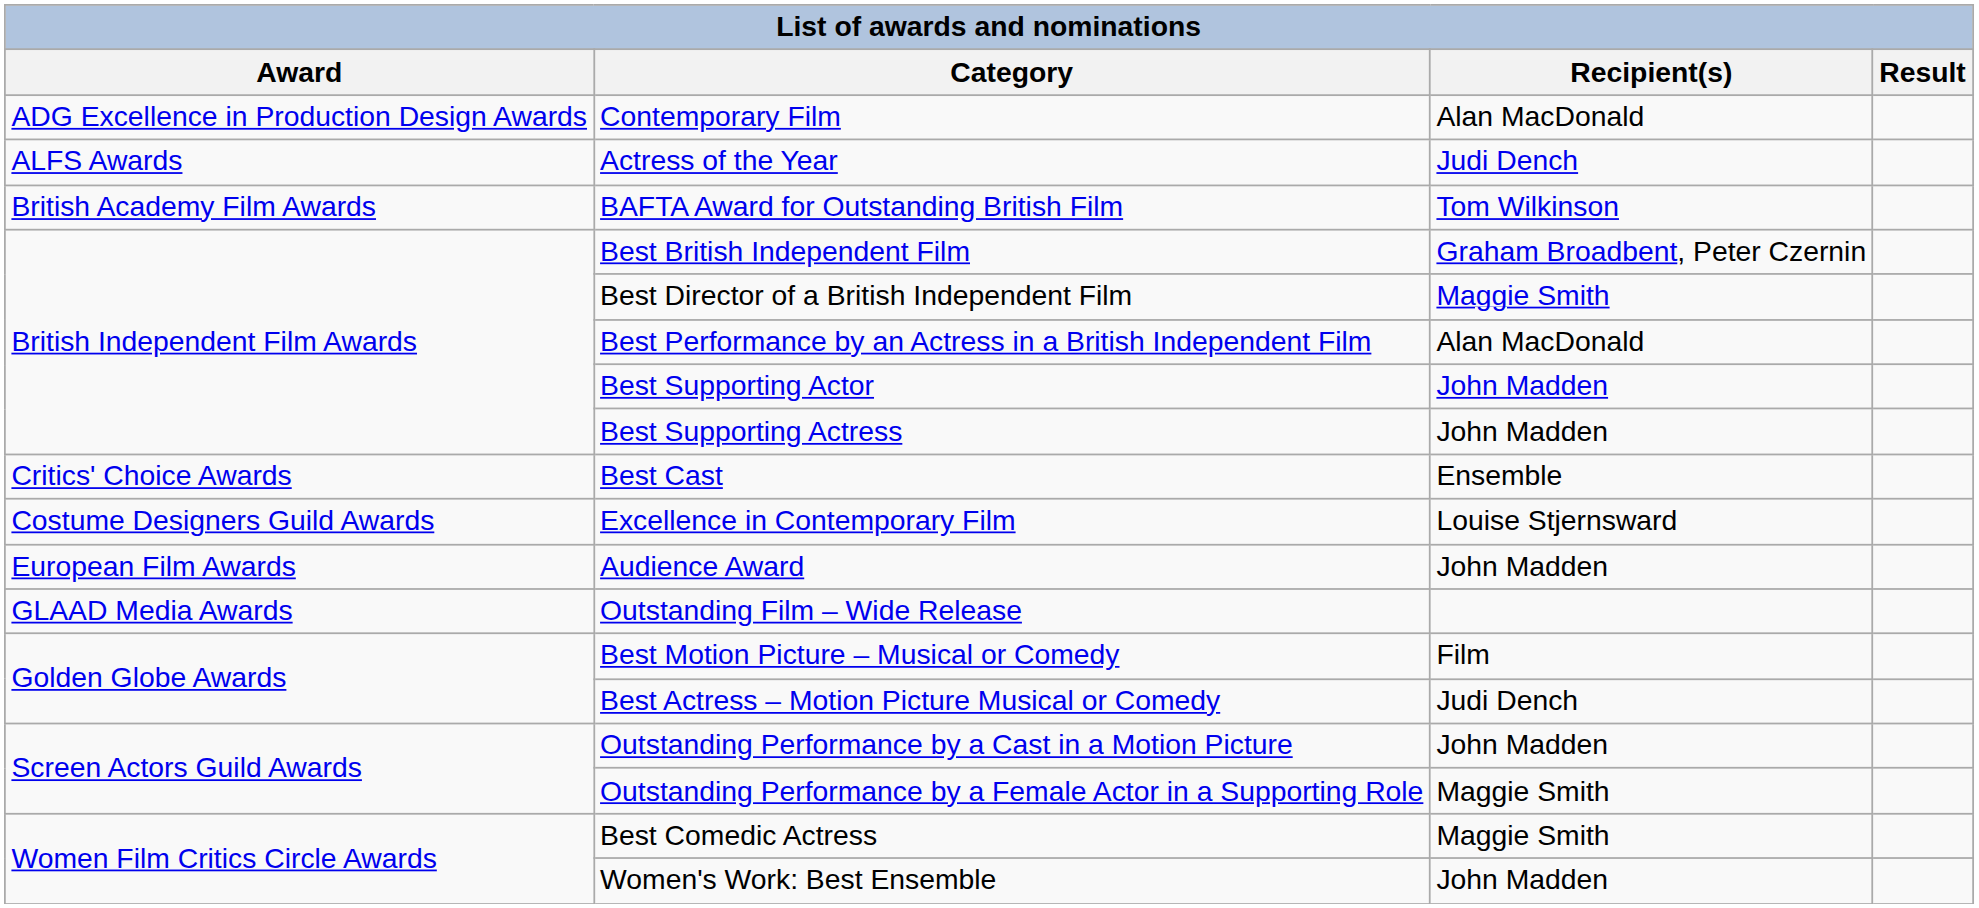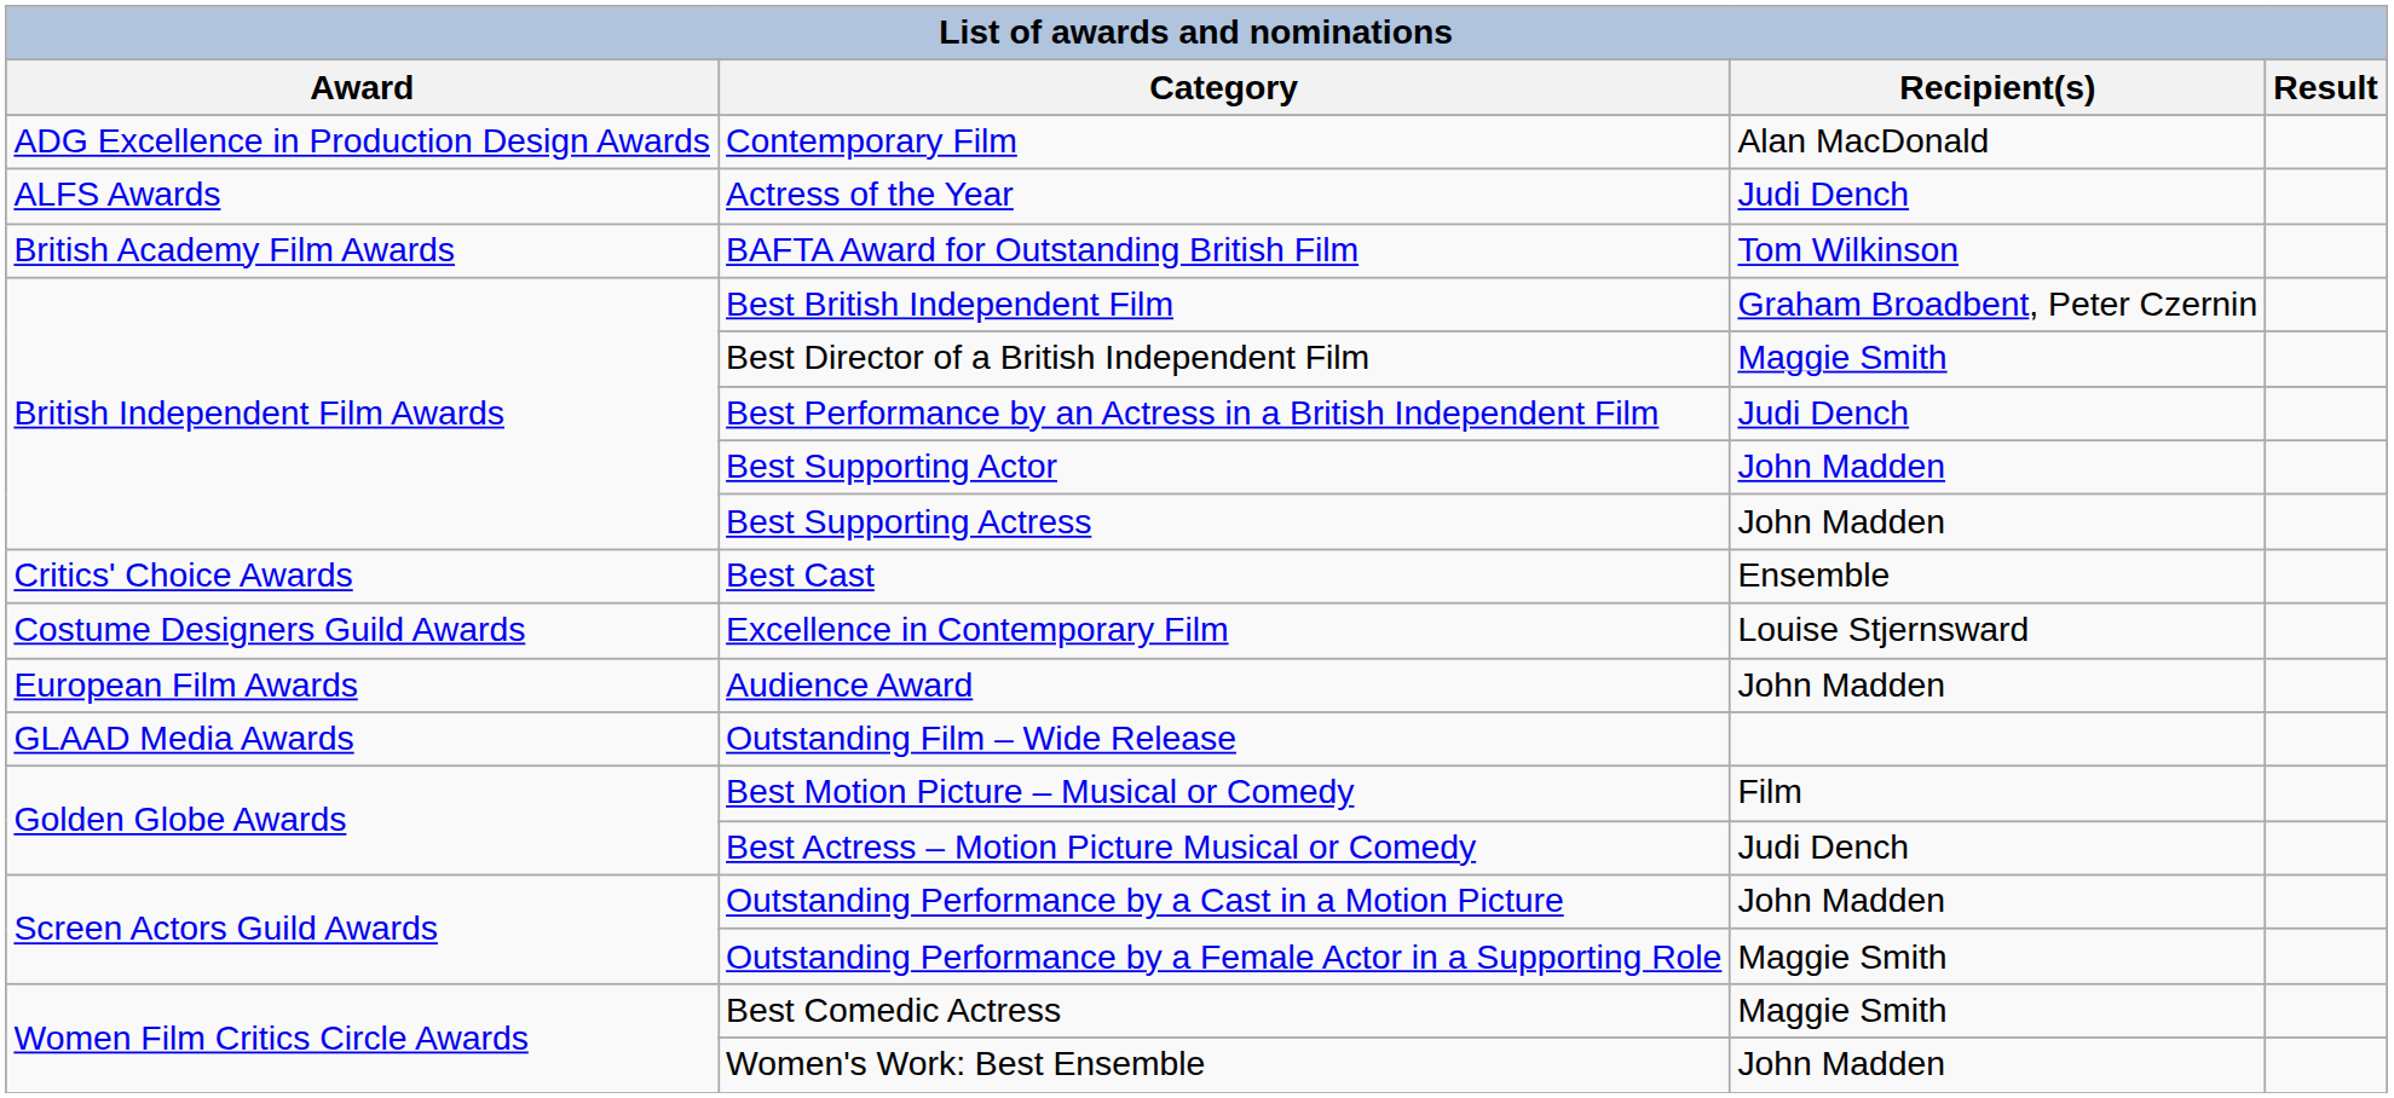Best Performance by an Actress in a British Independent Film | Recipient(s): Alan MacDonald -> Judi Dench
